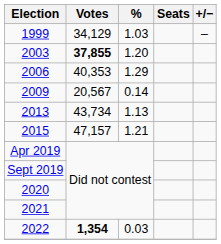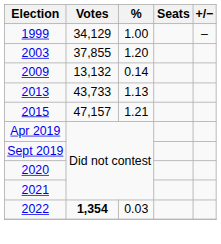1999 | %: 1.03 -> 1.00
2003 | Votes: bold -> normal
- row: 2006 | 40,353 | 1.29
2009 | Votes: 20,567 -> 13,132
2013 | Votes: 43,734 -> 43,733
